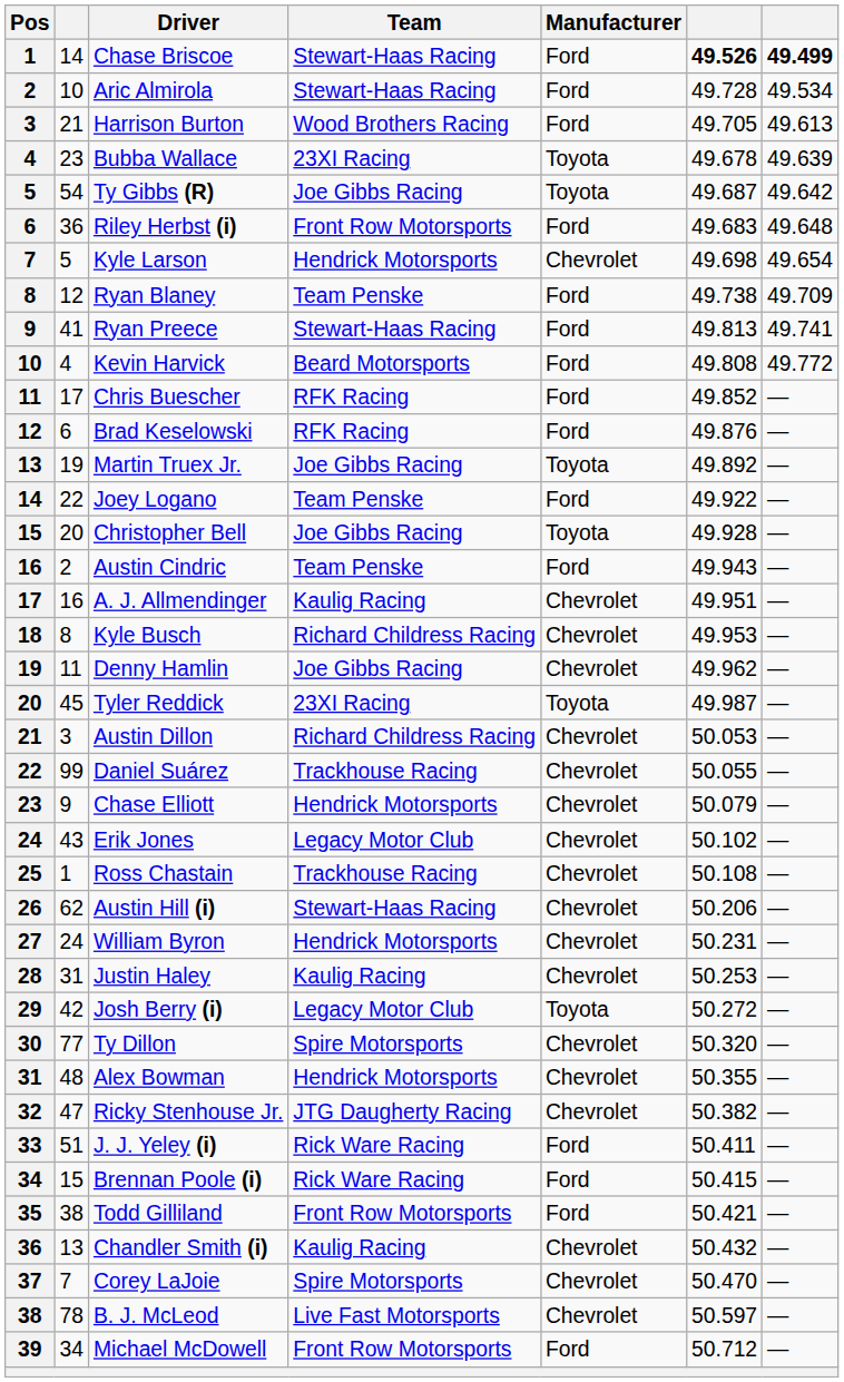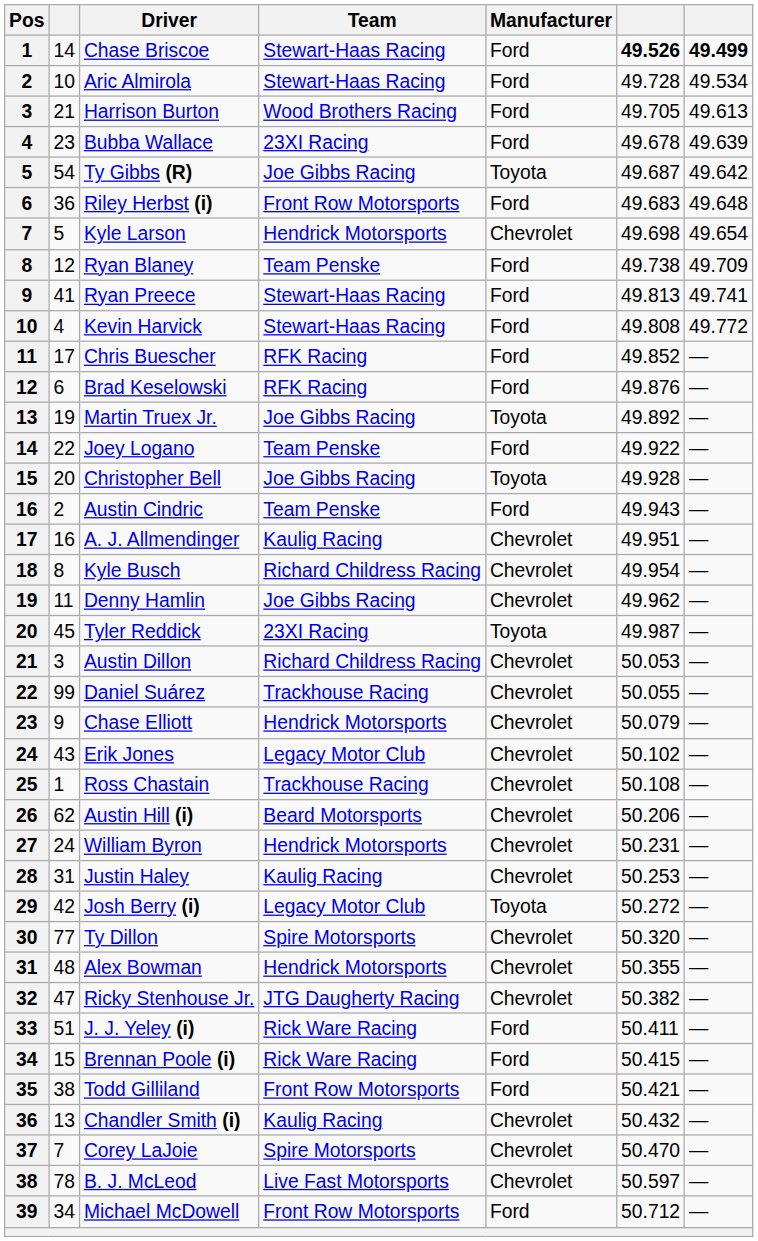Bubba Wallace | Manufacturer: Toyota -> Ford
Kevin Harvick | Team: Beard Motorsports -> Stewart-Haas Racing
Kyle Busch | column 6: 49.953 -> 49.954
Austin Hill (i) | Team: Stewart-Haas Racing -> Beard Motorsports
